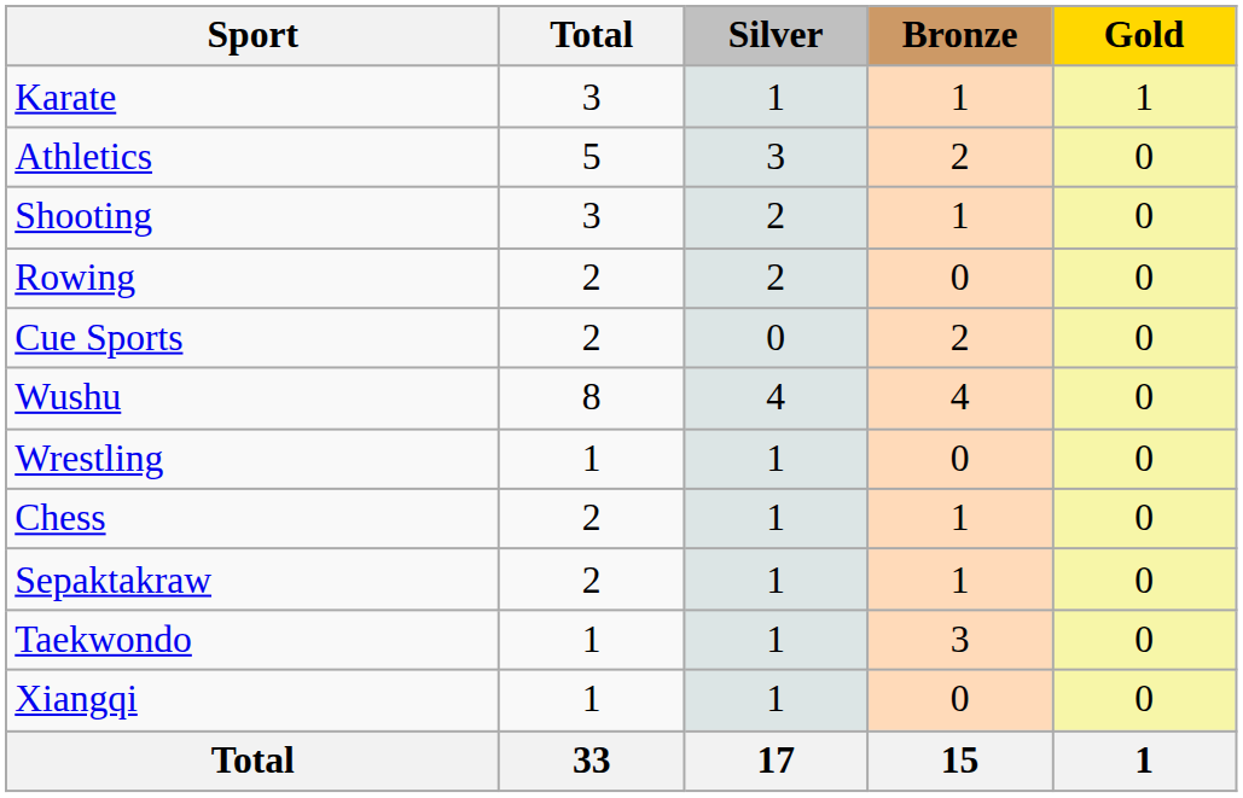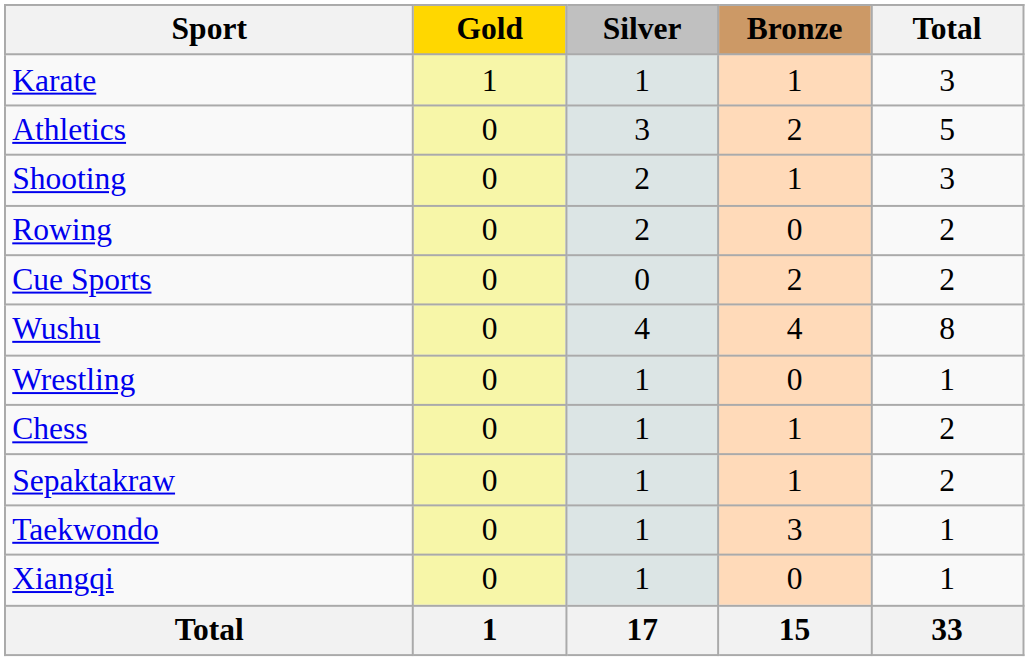columns swapped: Gold <-> Total
